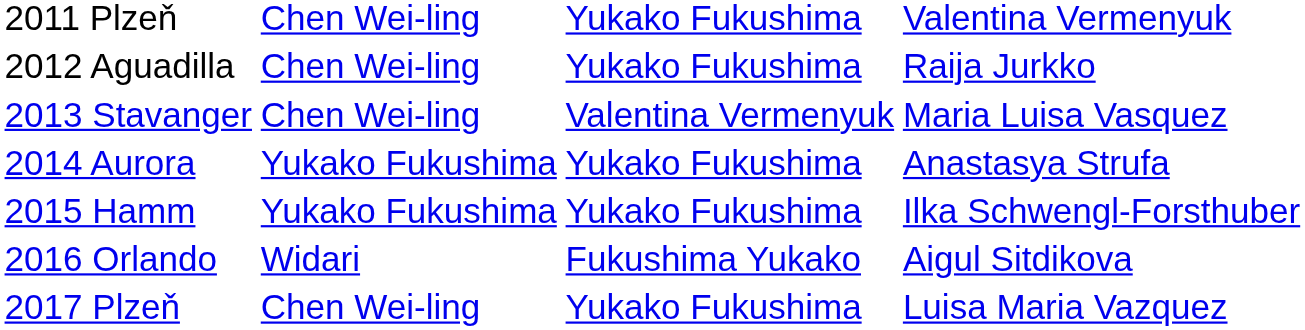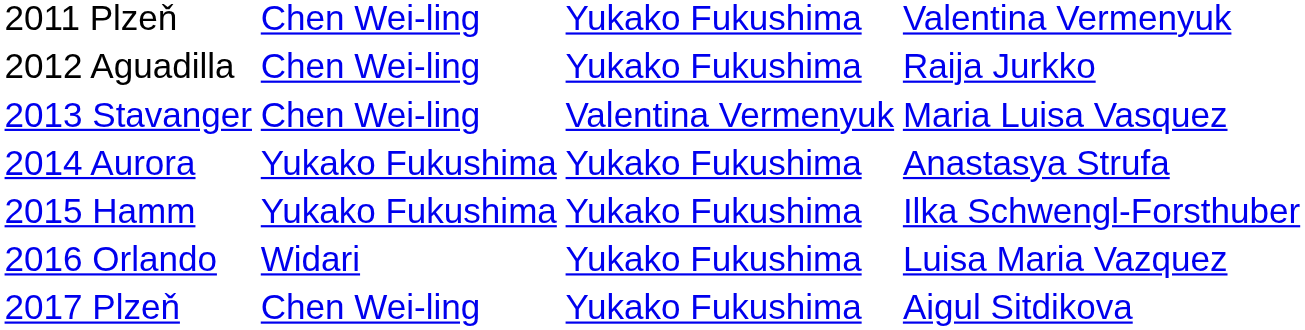2016 Orlando | column 3: Fukushima Yukako -> Yukako Fukushima
2016 Orlando | column 4: Aigul Sitdikova -> Luisa Maria Vazquez
2017 Plzeň | column 4: Luisa Maria Vazquez -> Aigul Sitdikova
